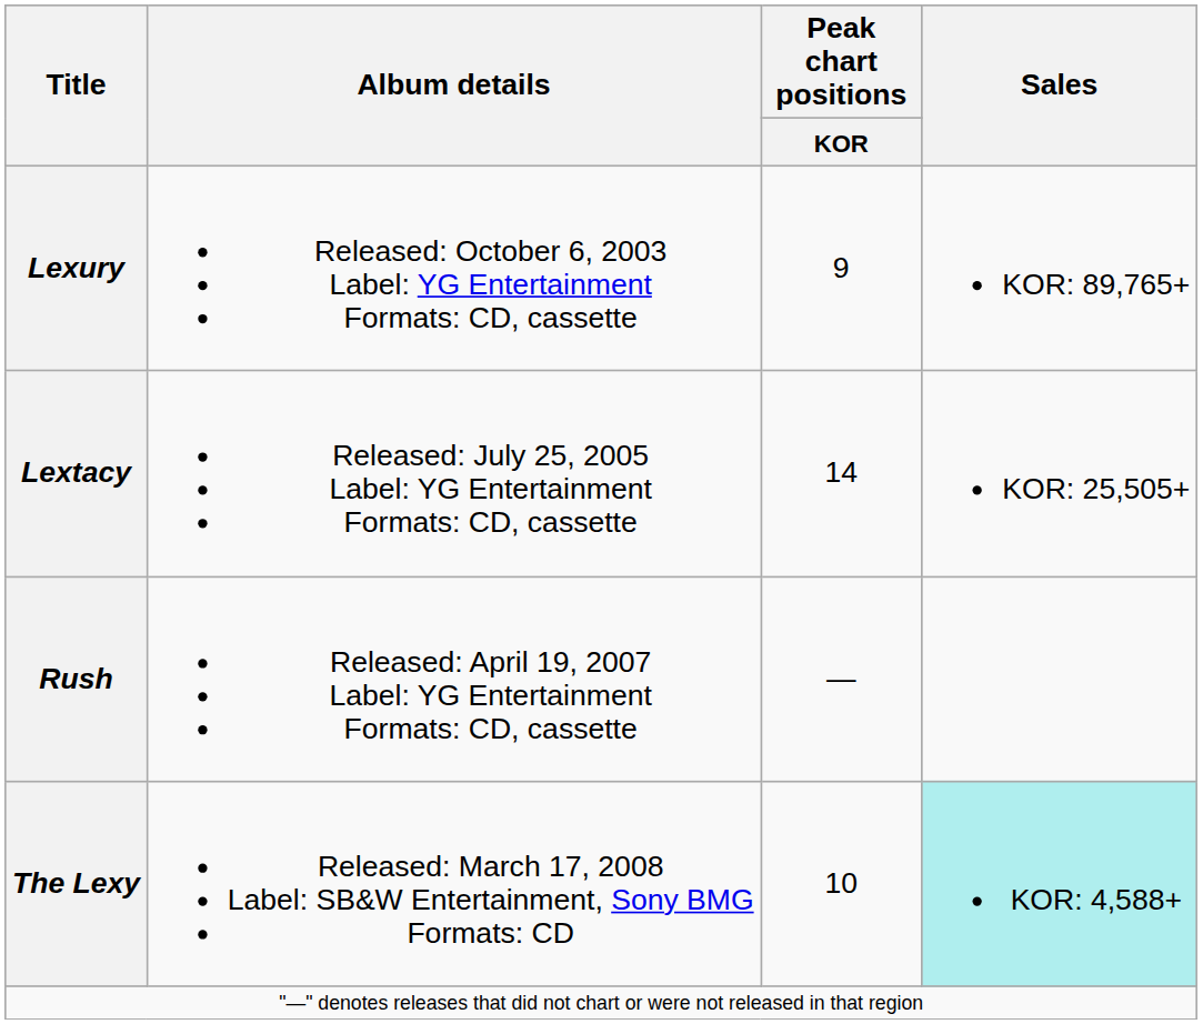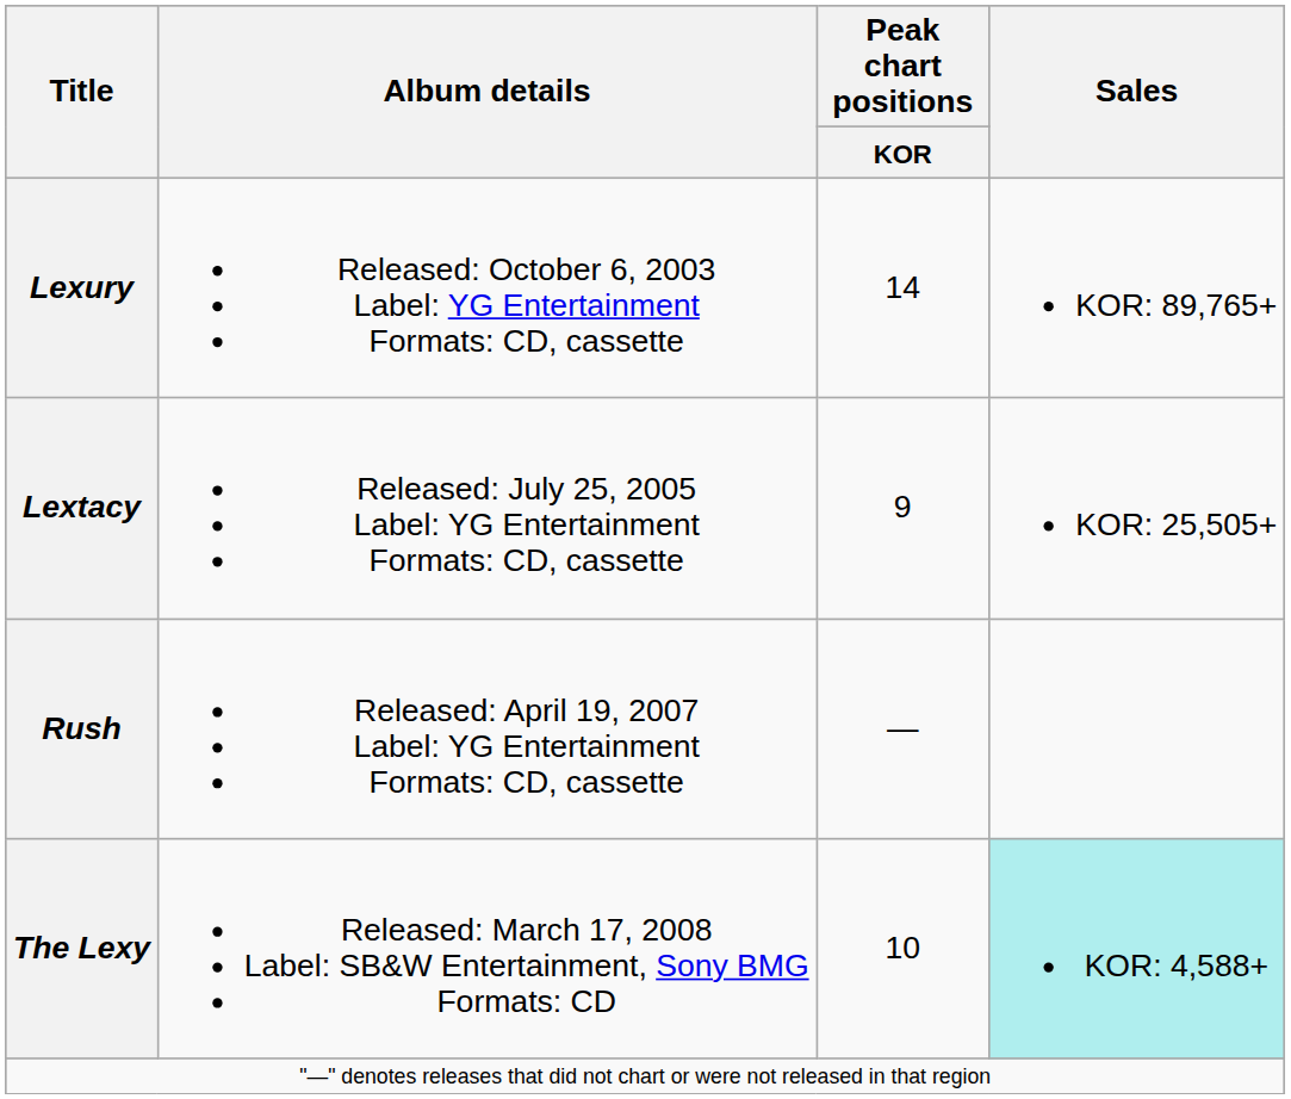Lexury | Peak chart positions / KOR: 9 -> 14
Lextacy | Peak chart positions / KOR: 14 -> 9
